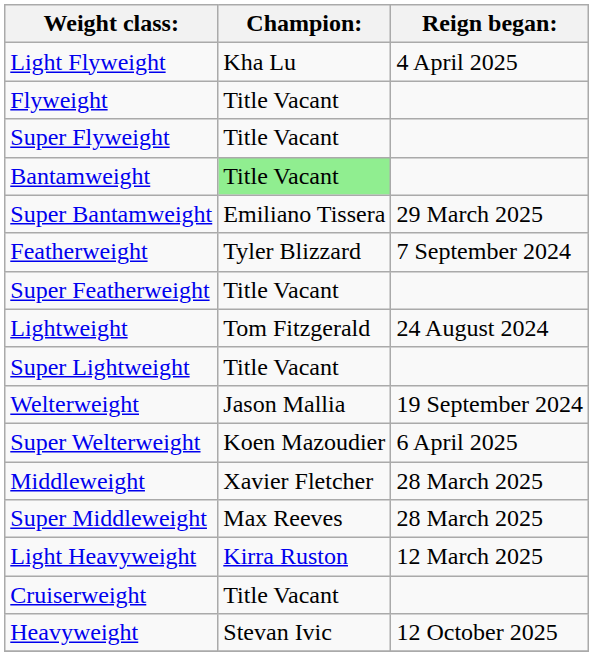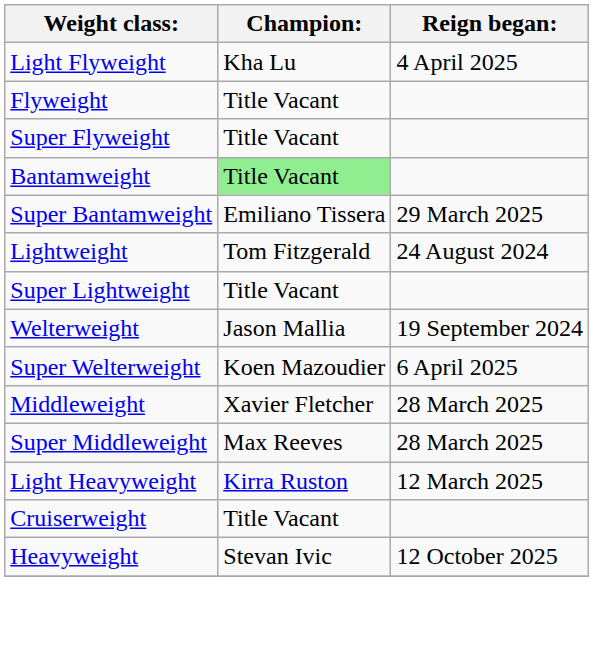- row: Featherweight | Tyler Blizzard | 7 September 2024
- row: Super Featherweight | Title Vacant
